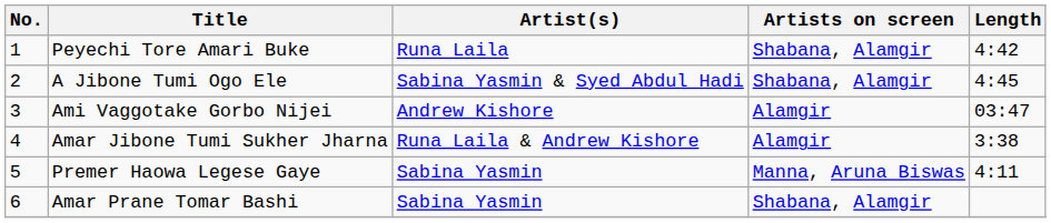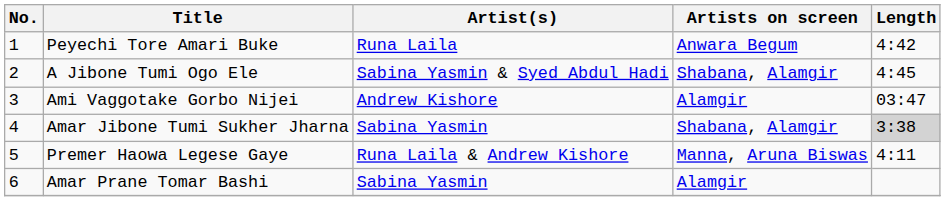Peyechi Tore Amari Buke | Artists on screen: Shabana, Alamgir -> Anwara Begum
Amar Jibone Tumi Sukher Jharna | Artist(s): Runa Laila & Andrew Kishore -> Sabina Yasmin
Amar Jibone Tumi Sukher Jharna | Artists on screen: Alamgir -> Shabana, Alamgir
Amar Jibone Tumi Sukher Jharna | Length: no background -> lightgrey background
Premer Haowa Legese Gaye | Artist(s): Sabina Yasmin -> Runa Laila & Andrew Kishore
Amar Prane Tomar Bashi | Artists on screen: Shabana, Alamgir -> Alamgir
